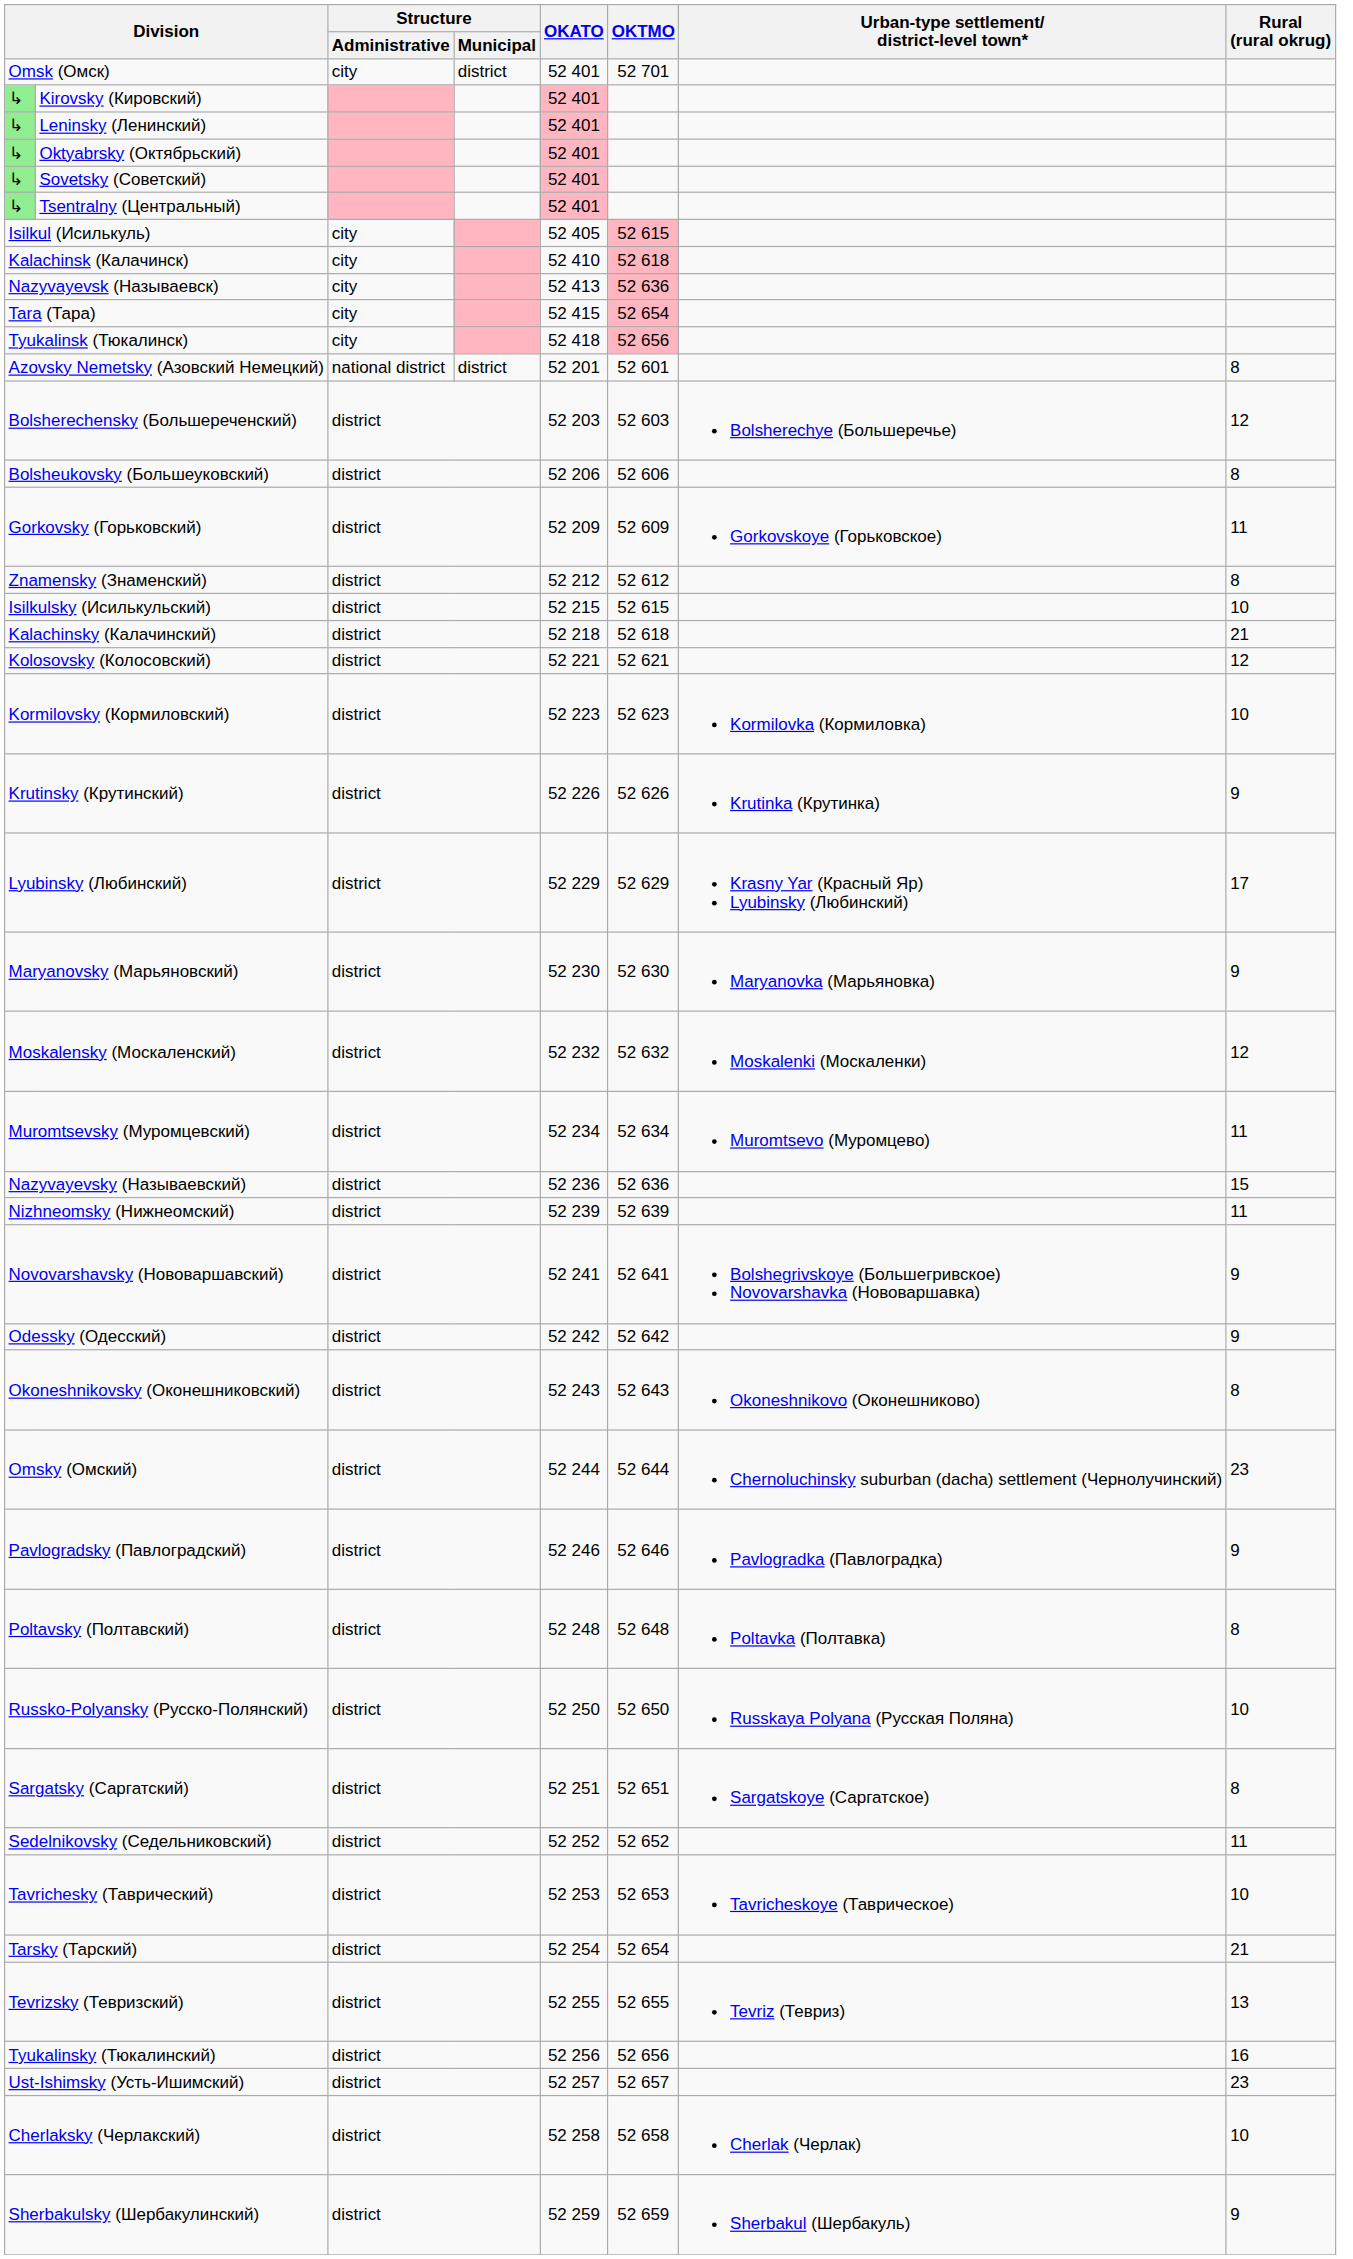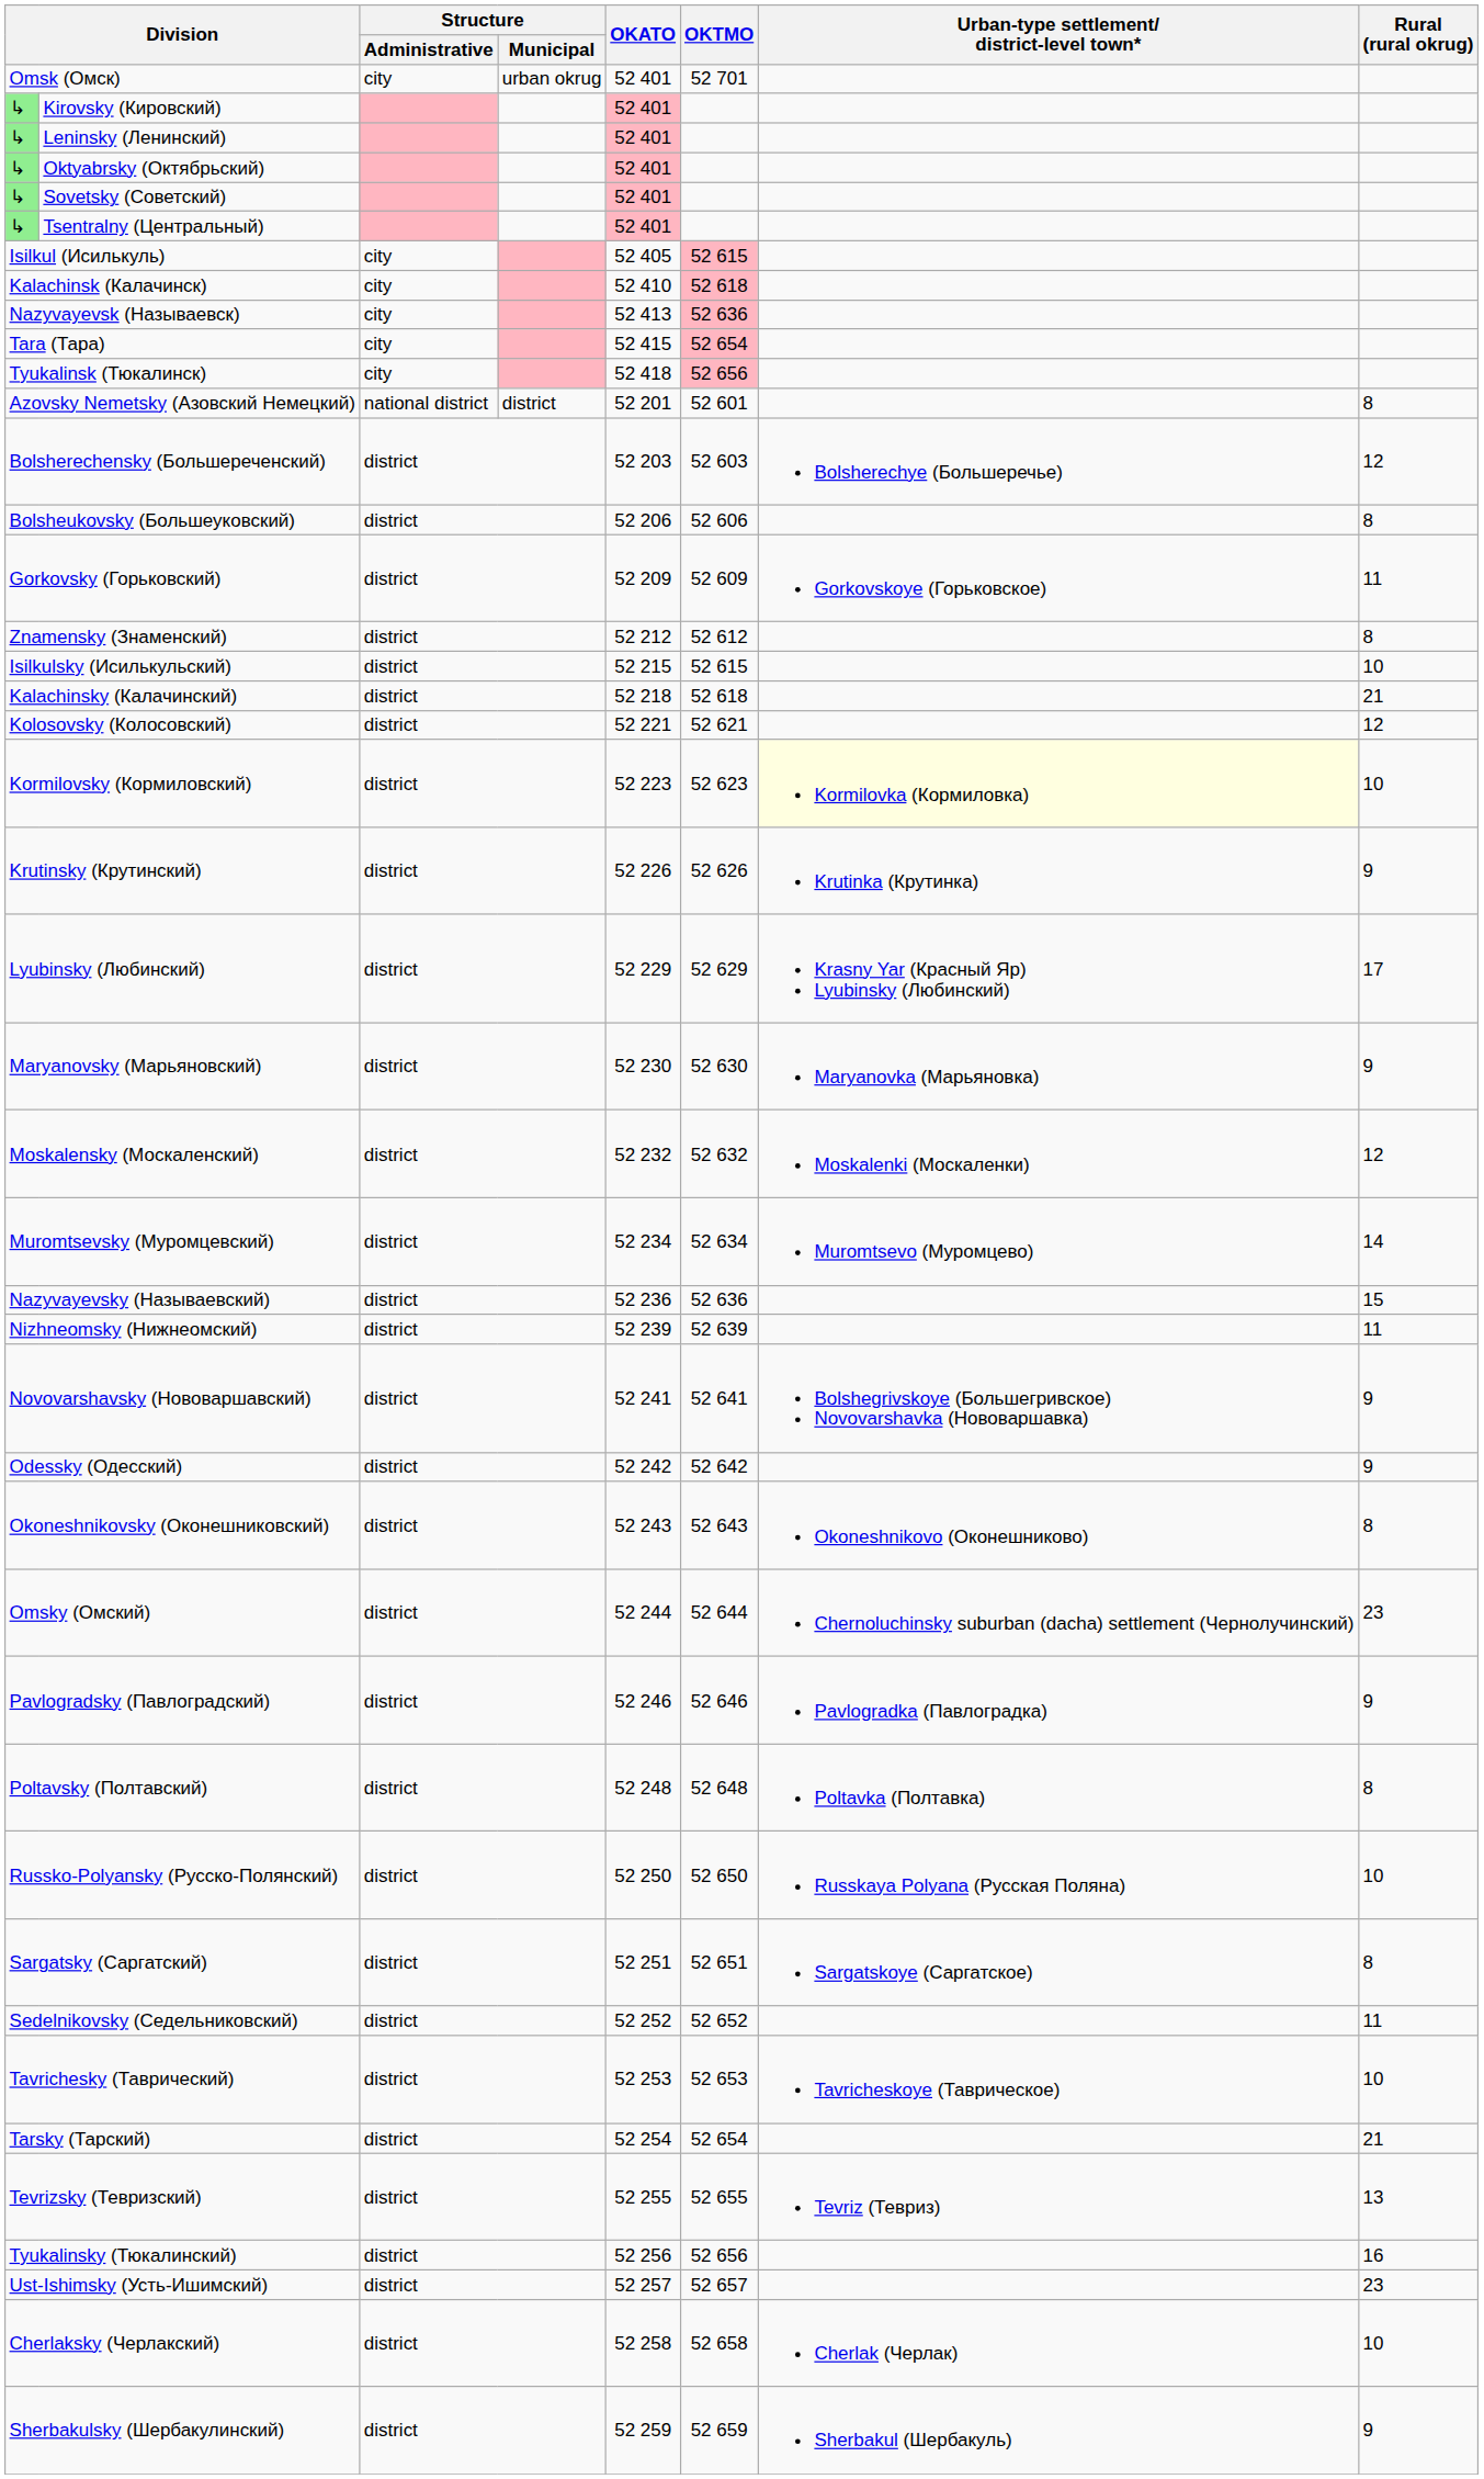Omsk (Омск) | Structure / Municipal: district -> urban okrug
Kormilovsky (Кормиловский) | Urban-type settlement/ district-level town*: no background -> lightyellow background
Muromtsevsky (Муромцевский) | Rural (rural okrug): 11 -> 14
